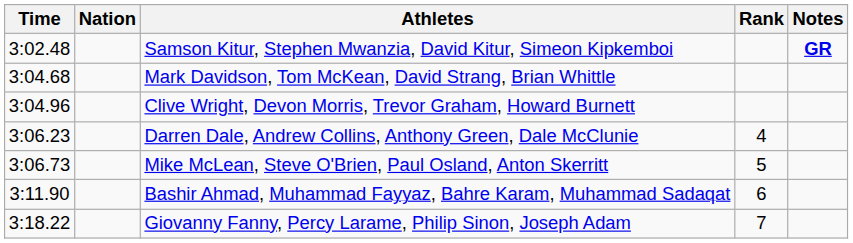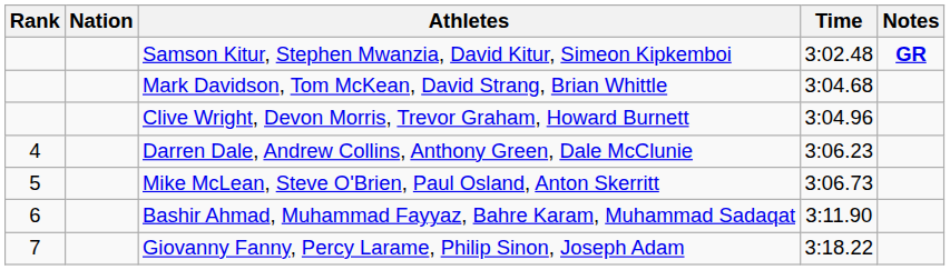columns swapped: Rank <-> Time
